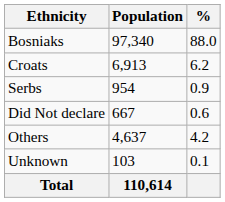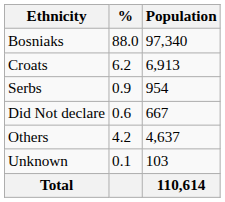columns swapped: Population <-> %
